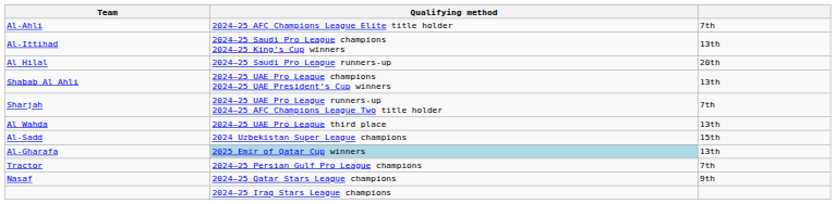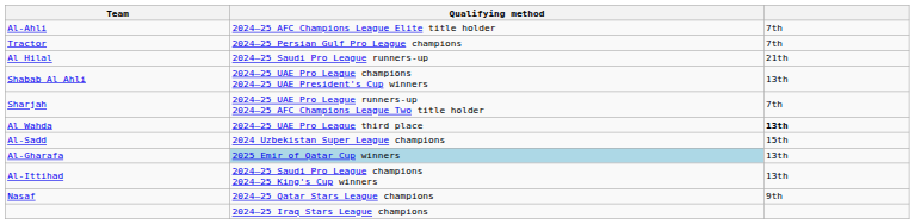rows swapped: Al-Ittihad <-> Tractor
Al Hilal | column 3: 20th -> 21th
Al Wahda | column 3: normal -> bold
